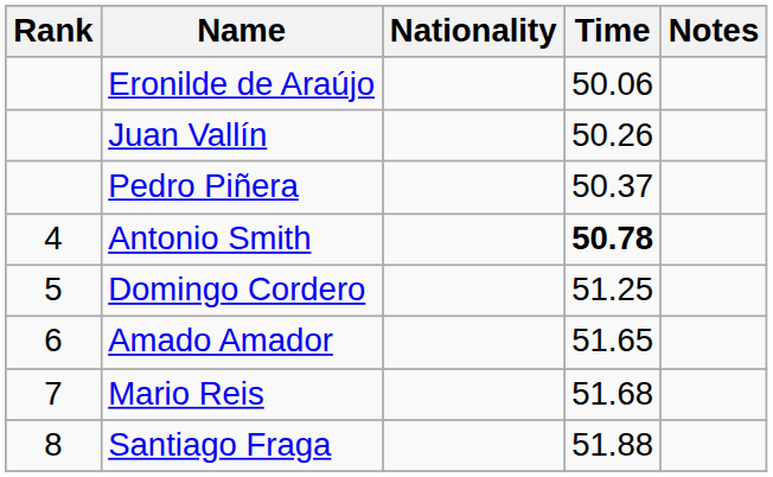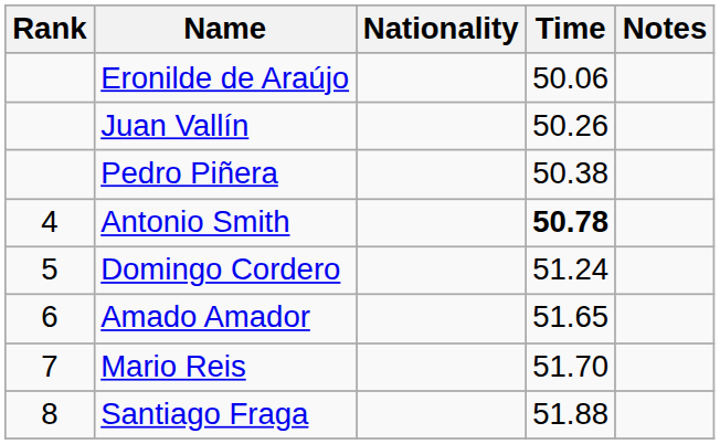Pedro Piñera | Time: 50.37 -> 50.38
Domingo Cordero | Time: 51.25 -> 51.24
Mario Reis | Time: 51.68 -> 51.70
